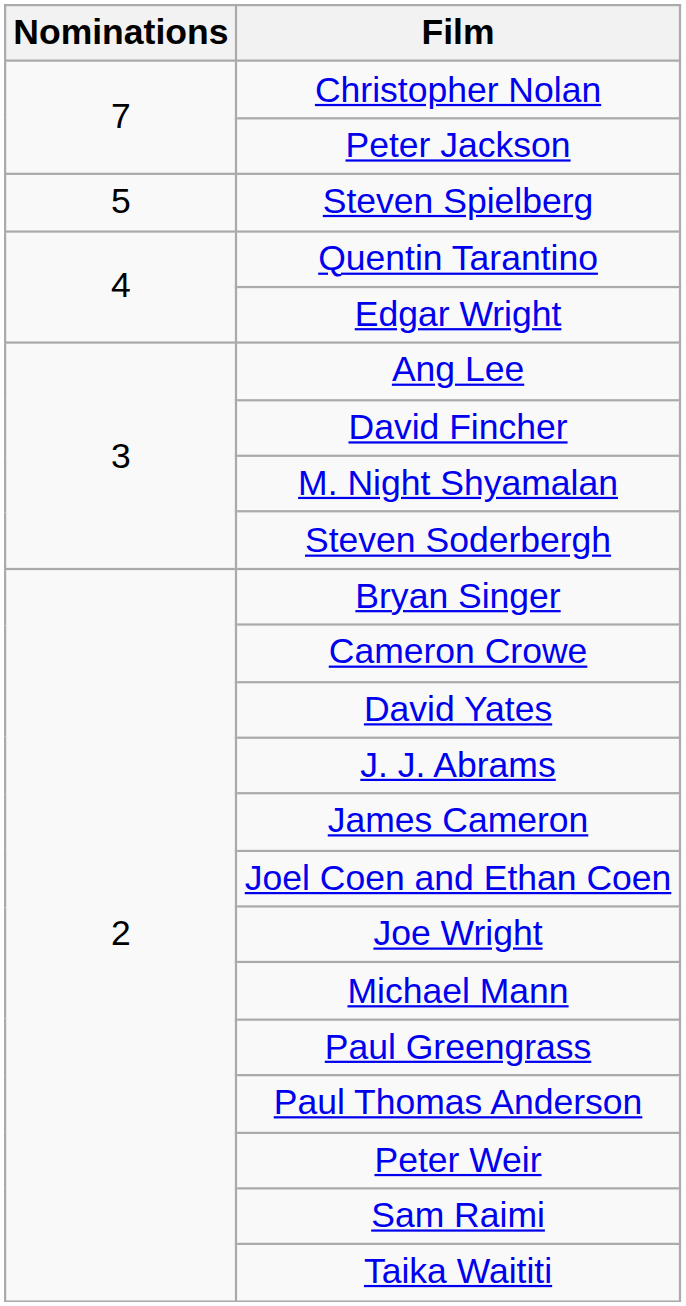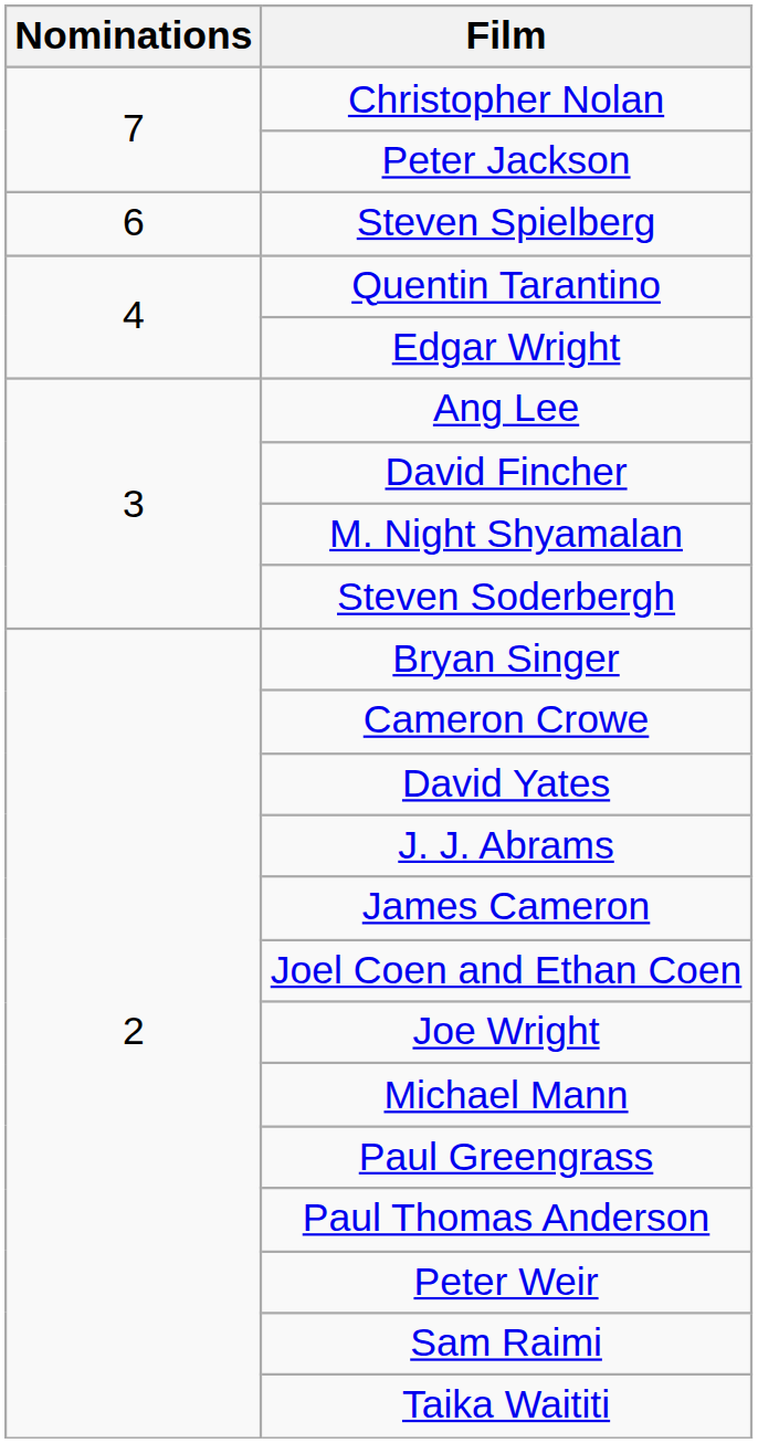Steven Spielberg | Nominations: 5 -> 6
